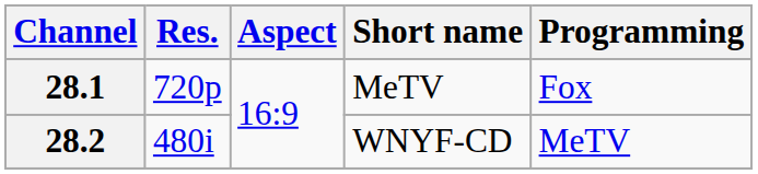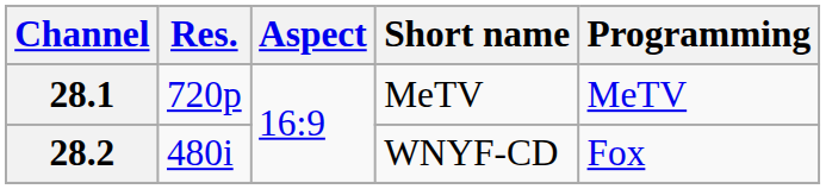28.1 | Programming: Fox -> MeTV
28.2 | Programming: MeTV -> Fox
